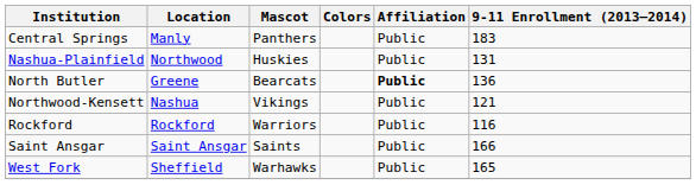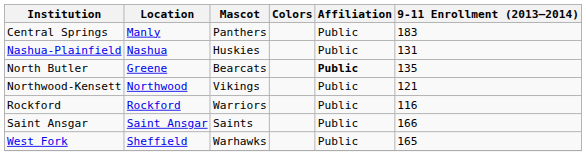Nashua-Plainfield | Location: Northwood -> Nashua
North Butler | 9-11 Enrollment (2013–2014): 136 -> 135
Northwood-Kensett | Location: Nashua -> Northwood
